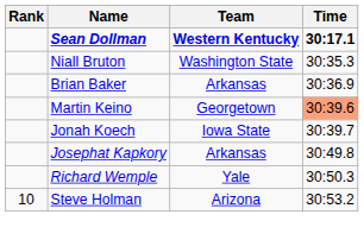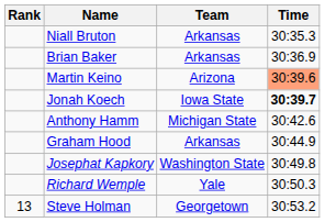- row: Sean Dollman | Western Kentucky | 30:17.1
Niall Bruton | Team: Washington State -> Arkansas
Martin Keino | Team: Georgetown -> Arizona
Jonah Koech | Time: normal -> bold
+ row: Anthony Hamm | Michigan State | 30:42.6
+ row: Graham Hood | Arkansas | 30:44.9
Josephat Kapkory | Team: Arkansas -> Washington State
Steve Holman | Rank: 10 -> 13
Steve Holman | Team: Arizona -> Georgetown
